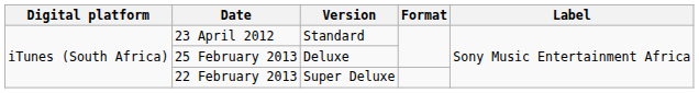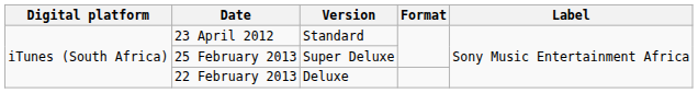25 February 2013 | Version: Deluxe -> Super Deluxe
22 February 2013 | Version: Super Deluxe -> Deluxe
